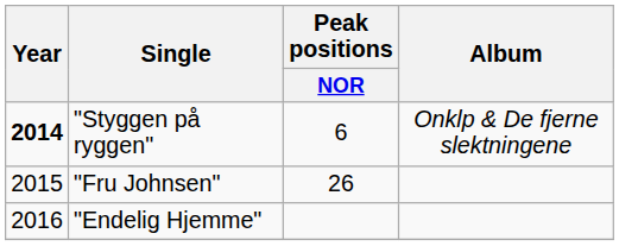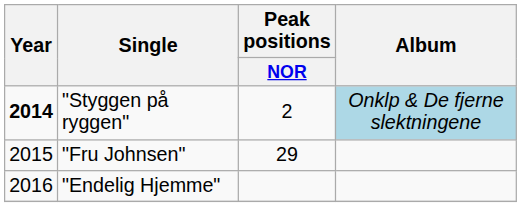"Styggen på ryggen" | Peak positions / NOR: 6 -> 2
"Styggen på ryggen" | Album: no background -> lightblue background
"Fru Johnsen" | Peak positions / NOR: 26 -> 29
